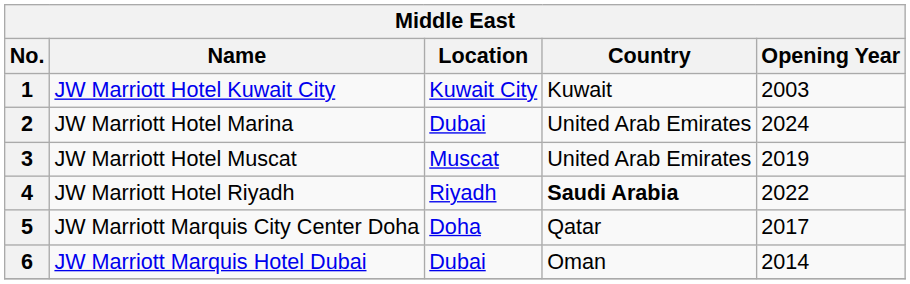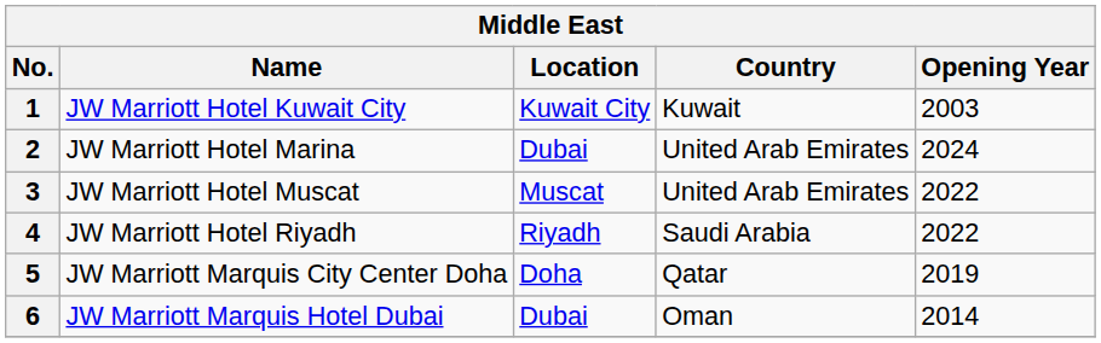3 | Opening Year: 2019 -> 2022
4 | Country: bold -> normal
5 | Opening Year: 2017 -> 2019
